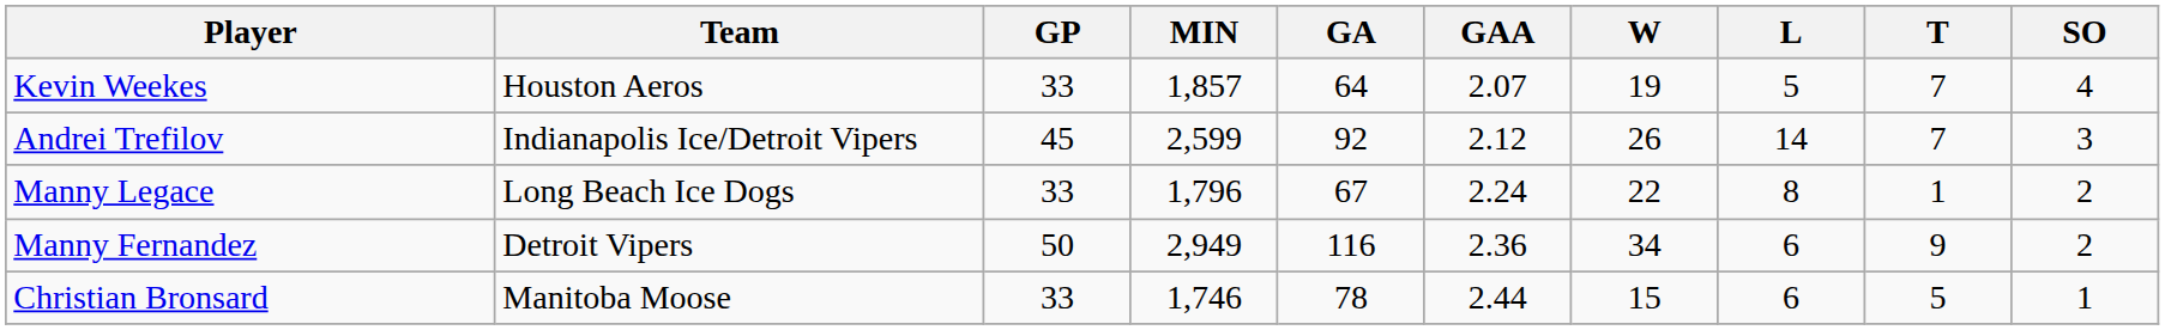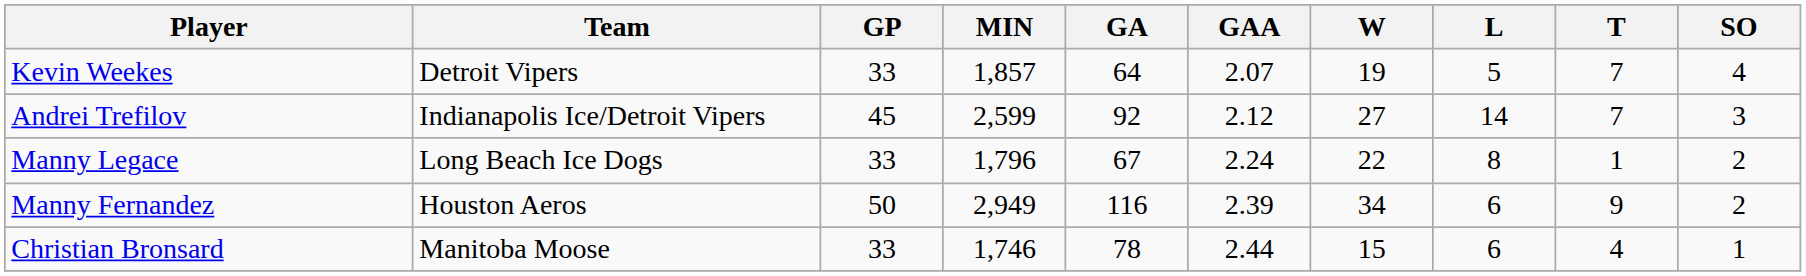Kevin Weekes | Team: Houston Aeros -> Detroit Vipers
Andrei Trefilov | W: 26 -> 27
Manny Fernandez | Team: Detroit Vipers -> Houston Aeros
Manny Fernandez | GAA: 2.36 -> 2.39
Christian Bronsard | T: 5 -> 4
